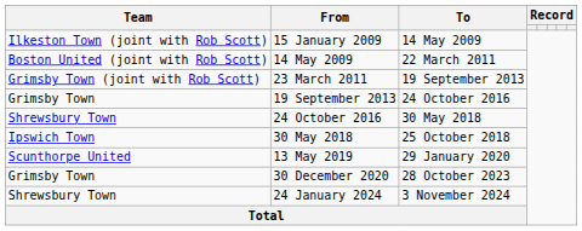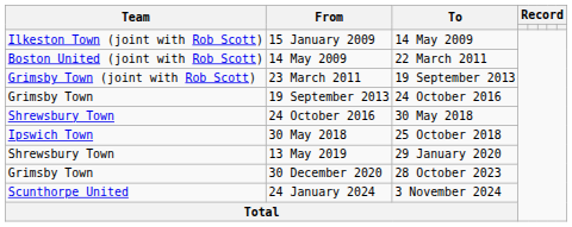13 May 2019 | Team: Scunthorpe United -> Shrewsbury Town
24 January 2024 | Team: Shrewsbury Town -> Scunthorpe United
